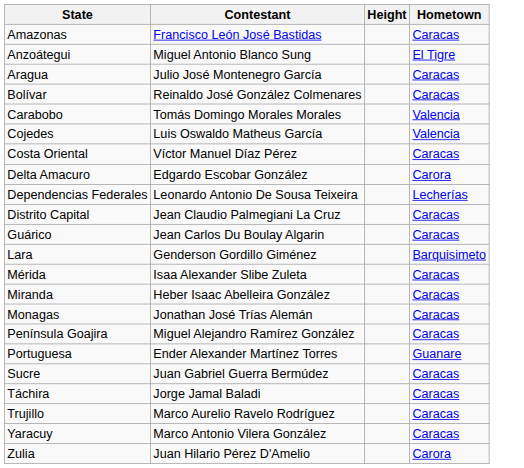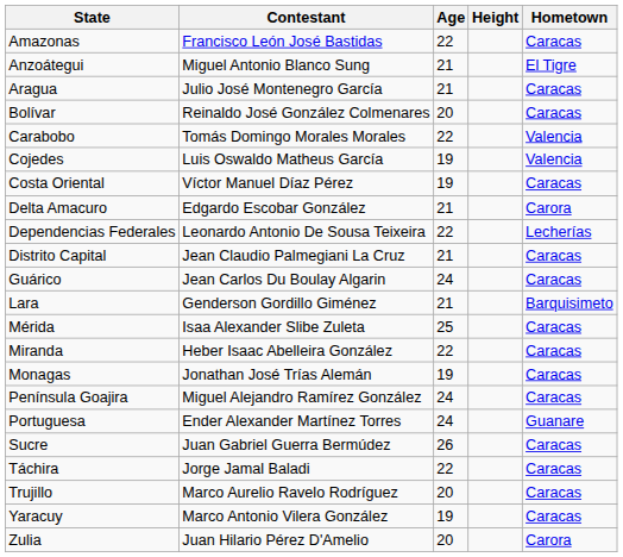+ column: Age | 22 | 21 | 21 | 20 | 22 | 19 | 19 | 21 | 22 | 21 | 24 | 21 | 25 | 22 | 19 | 24 | 24 | 26 | 22 | 20 | 19 | 20
